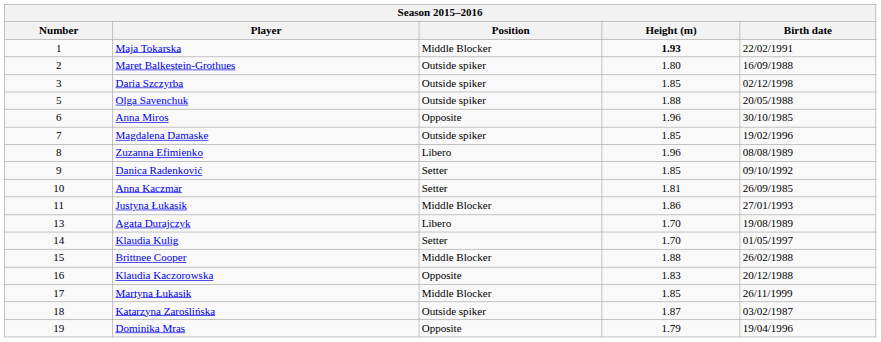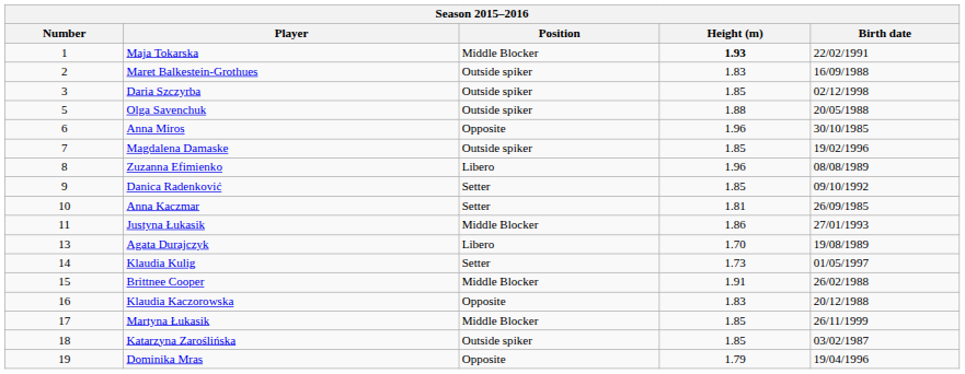Maret Balkestein-Grothues | Height (m): 1.80 -> 1.83
Klaudia Kulig | Height (m): 1.70 -> 1.73
Brittnee Cooper | Height (m): 1.88 -> 1.91
Katarzyna Zaroślińska | Height (m): 1.87 -> 1.85
